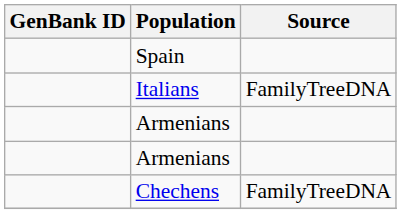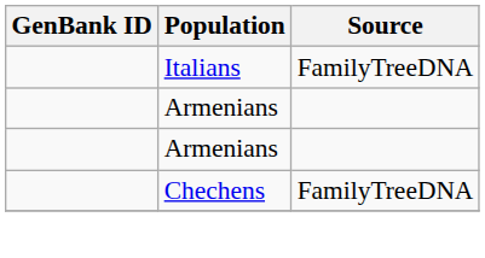- row: Spain
